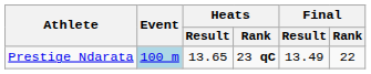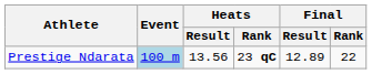Prestige Ndarata | Heats / Result: 13.65 -> 13.56
Prestige Ndarata | Final / Result: 13.49 -> 12.89
